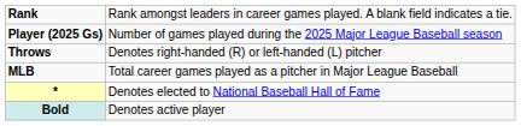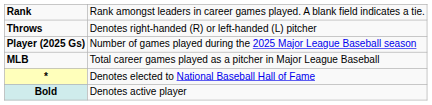rows swapped: Player (2025 Gs) <-> Throws
